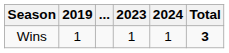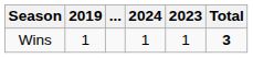columns swapped: 2023 <-> 2024
